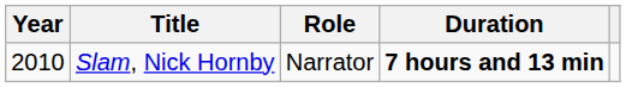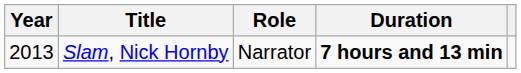Slam, Nick Hornby | Year: 2010 -> 2013
